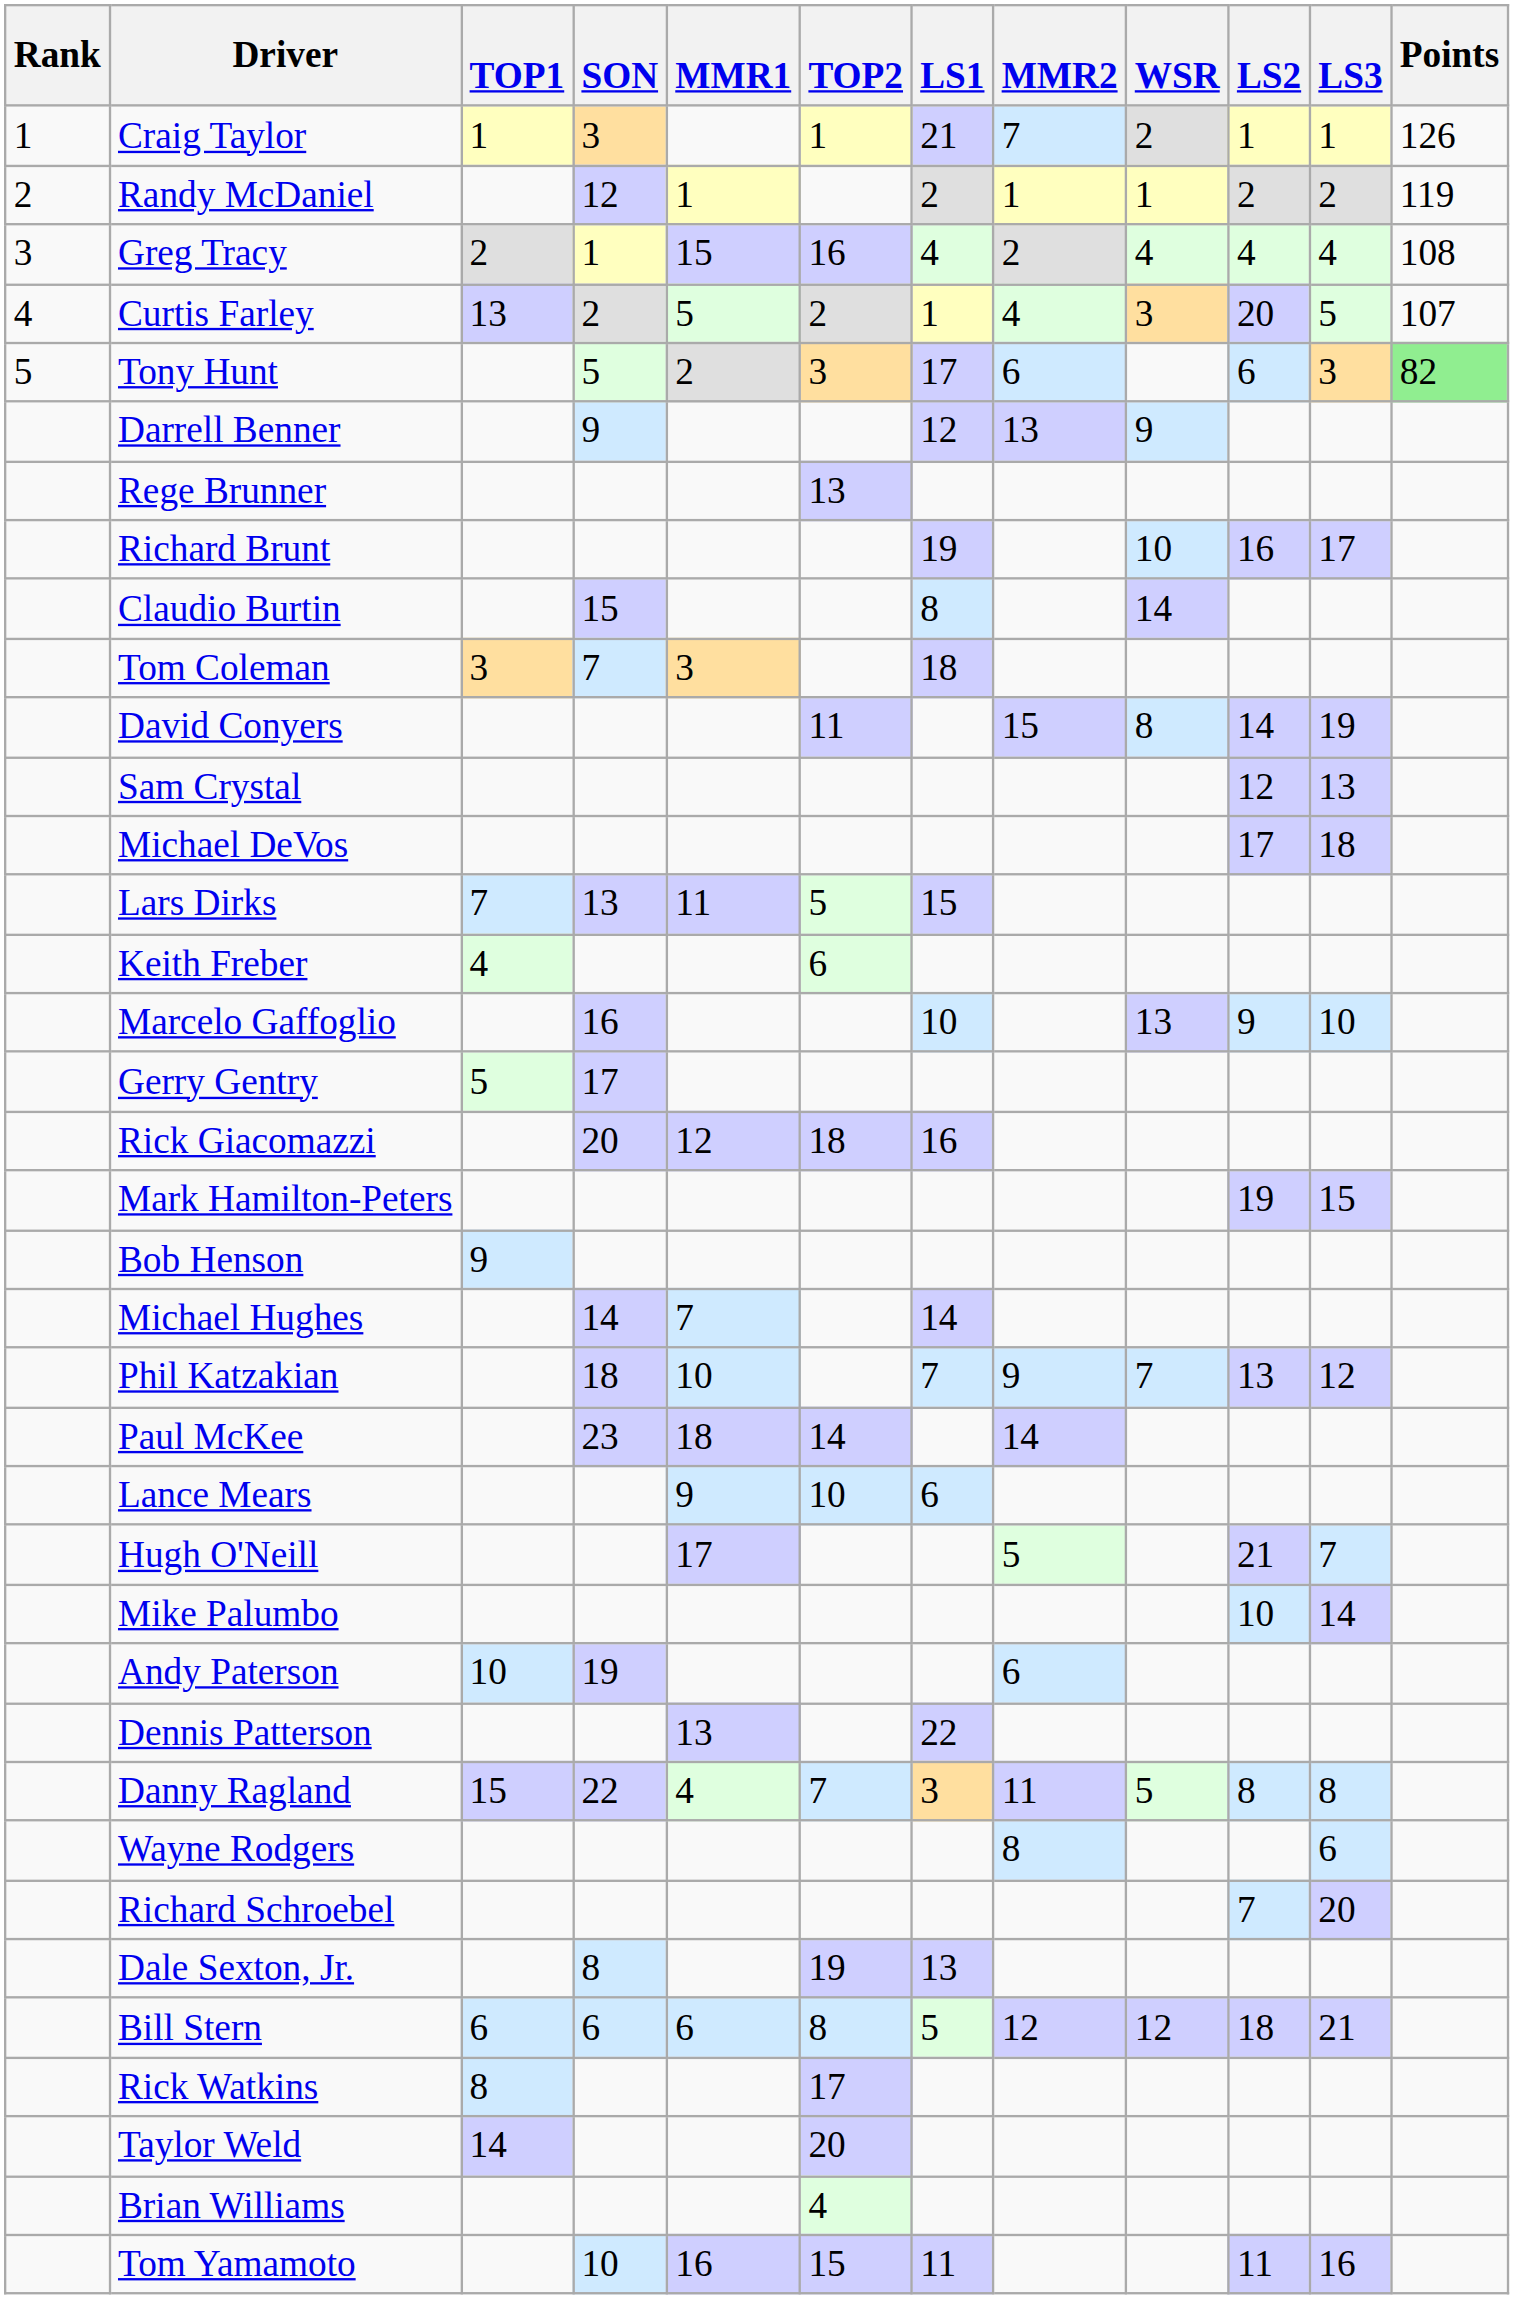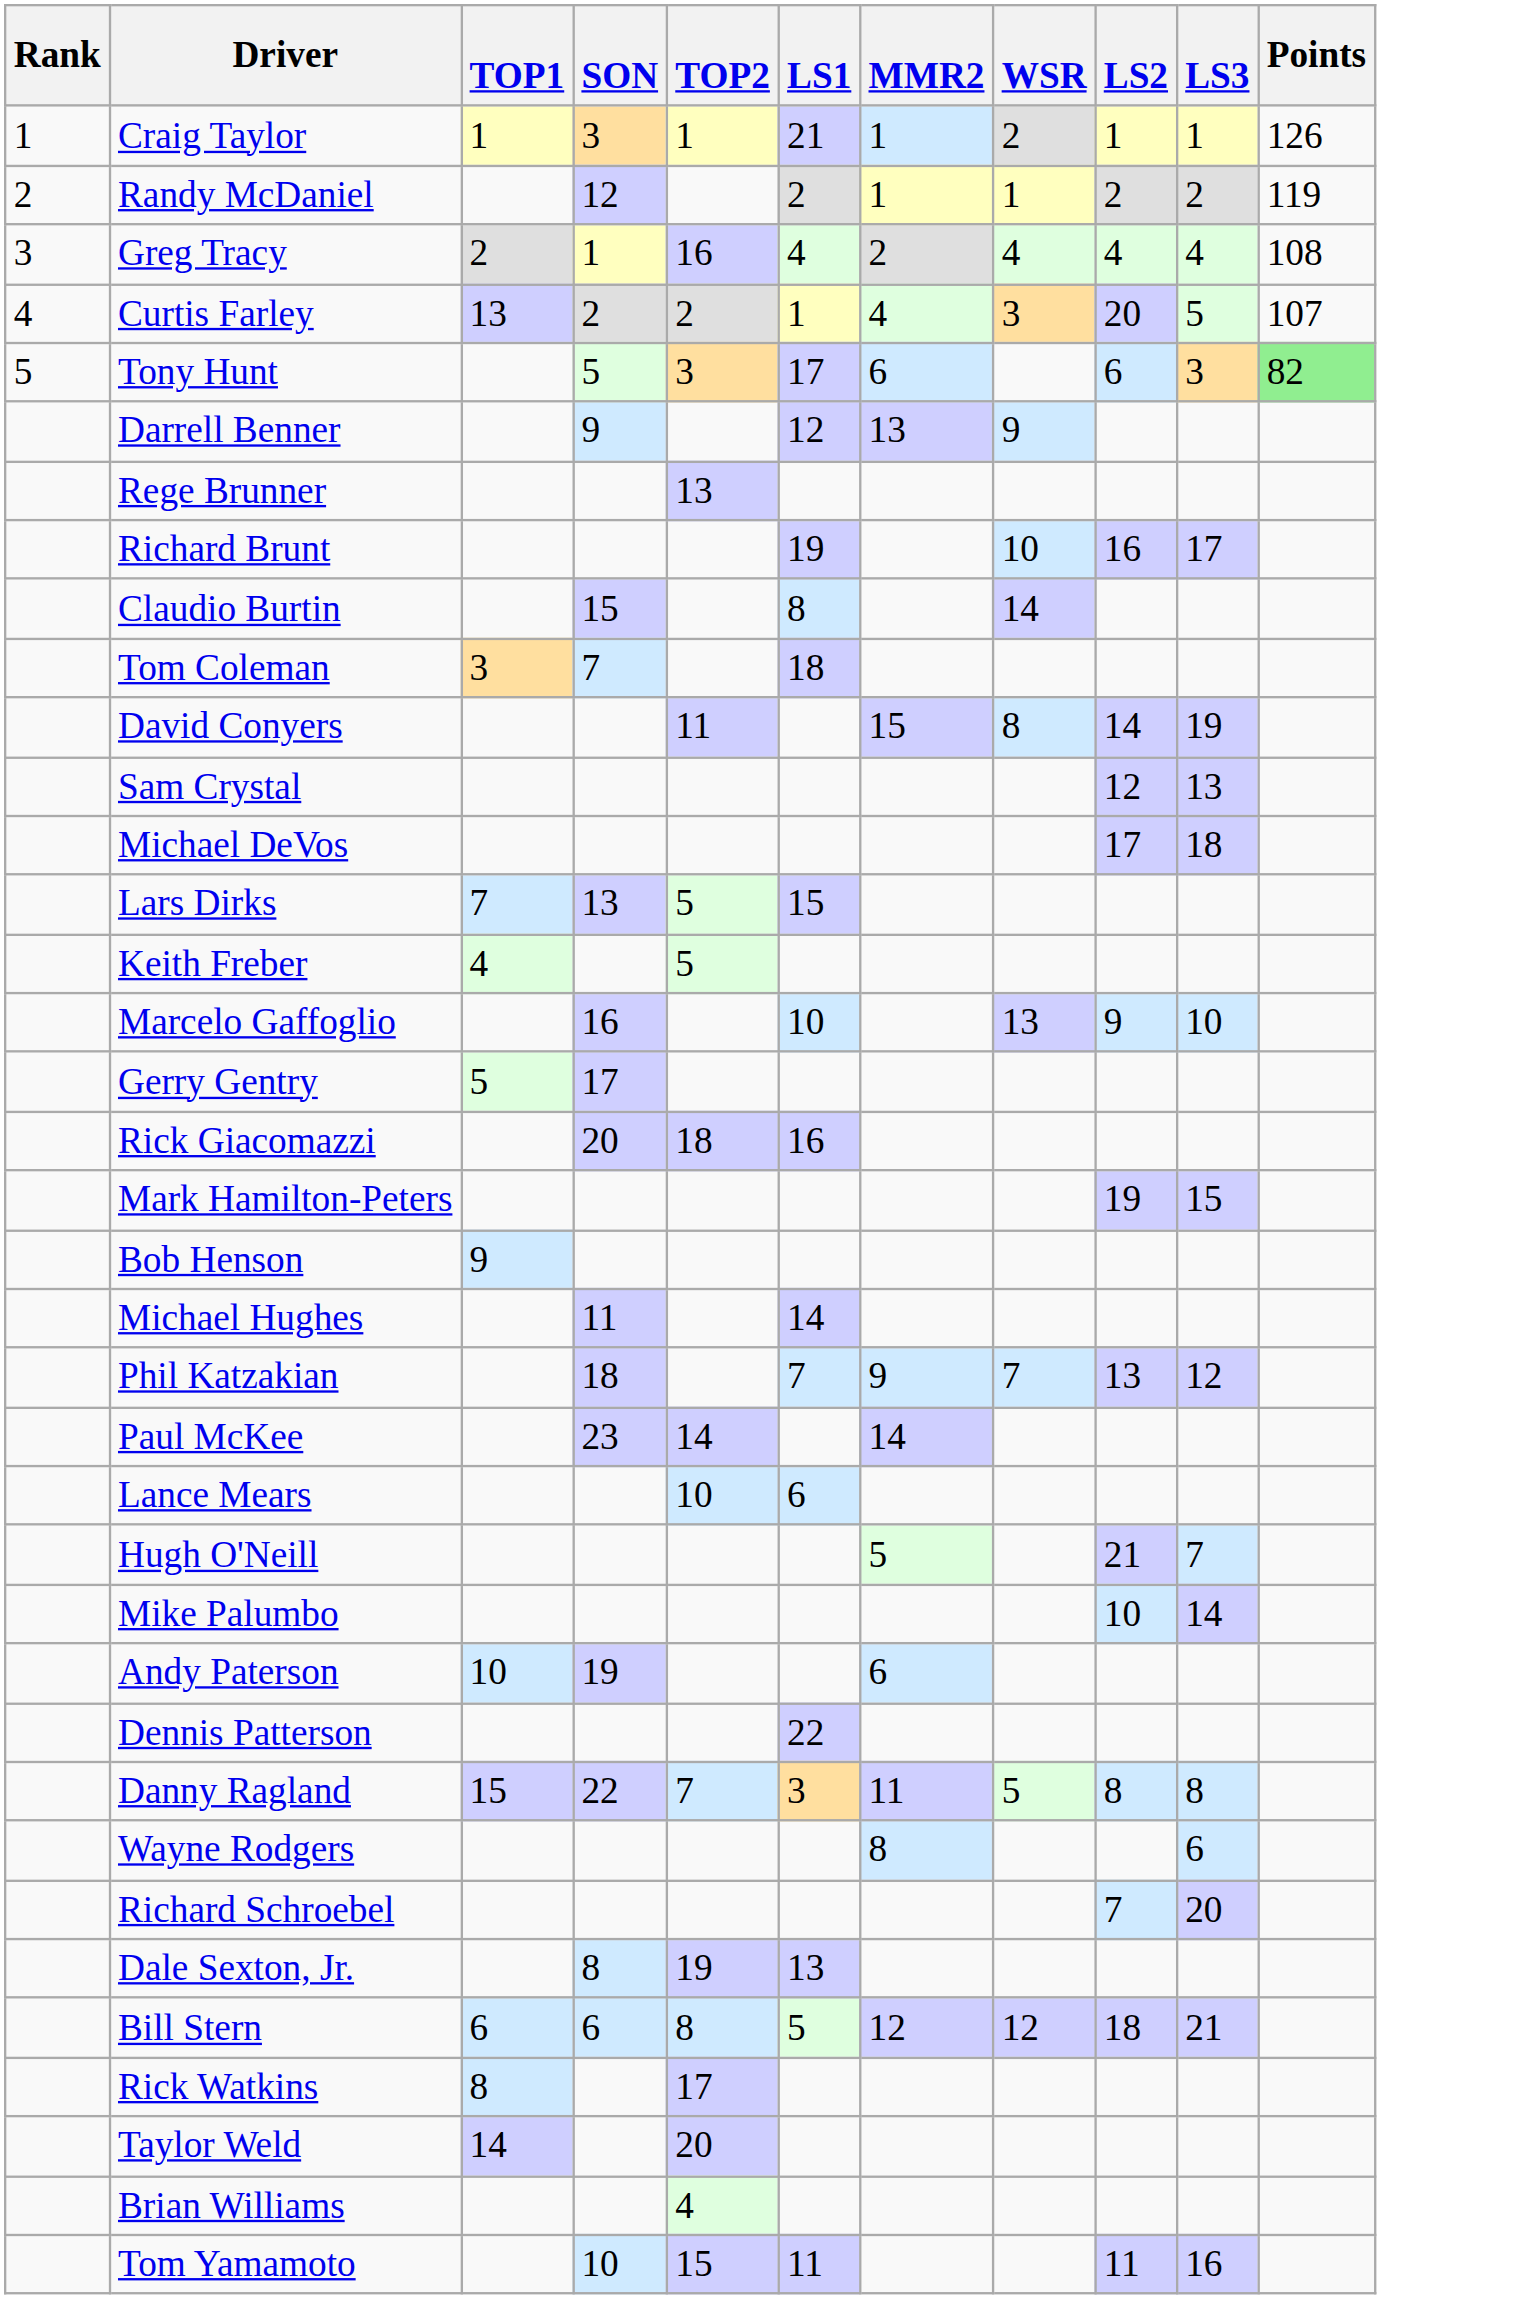- column: MMR1 | 1 | 15 | 5 | 2 | 3 | 11 | 12 | 7 | 10 | 18 | 9 | 17 | 13 | 4 | 6 | 16
Craig Taylor | MMR2: 7 -> 1
Keith Freber | TOP2: 6 -> 5
Michael Hughes | SON: 14 -> 11
